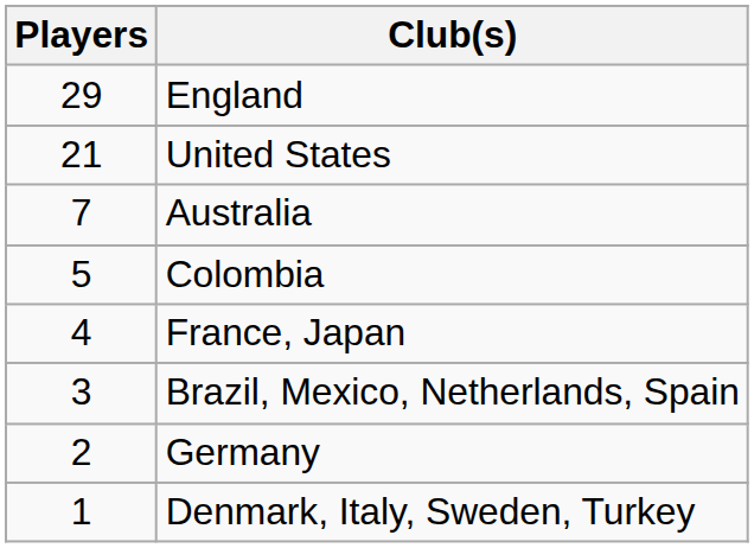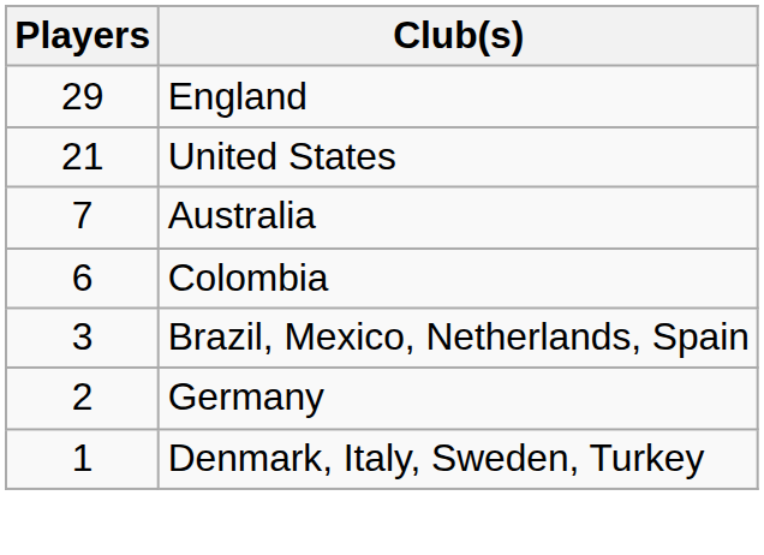Colombia | Players: 5 -> 6
- row: 4 | France, Japan
